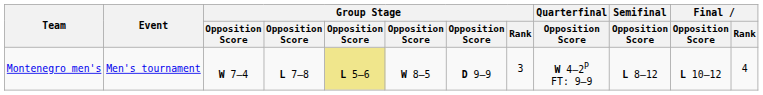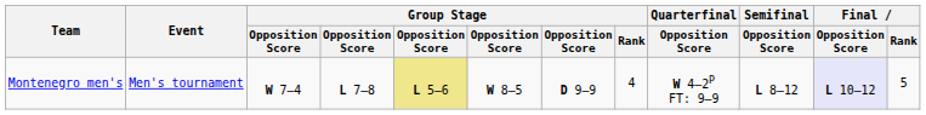Montenegro men's | Group Stage / Rank: 3 -> 4
Montenegro men's | Final / Opposition Score: no background -> lavender background
Montenegro men's | Final / Rank: 4 -> 5
